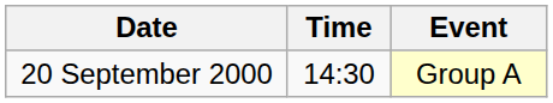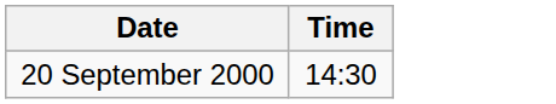- column: Event | Group A
